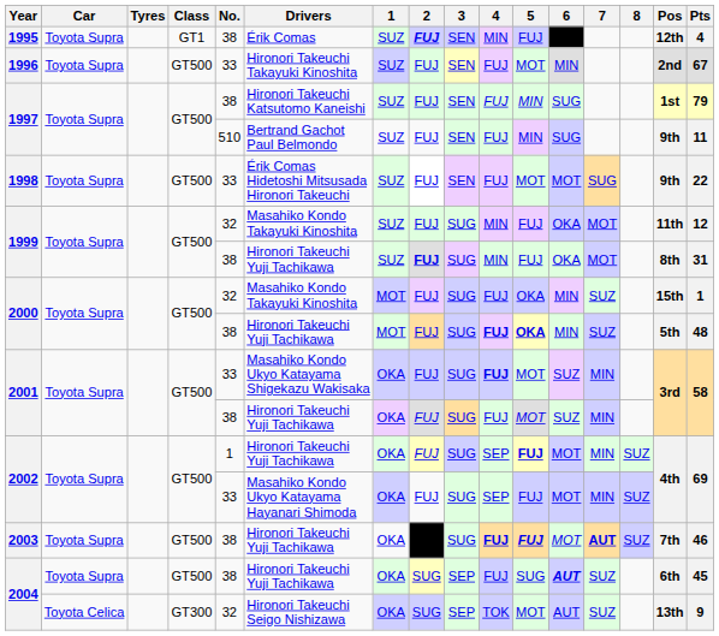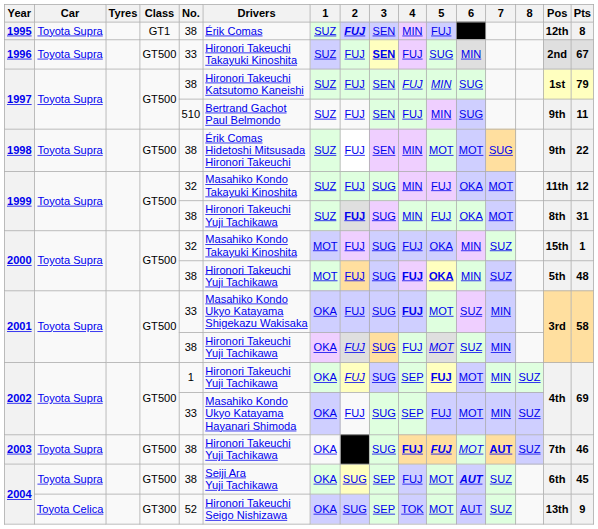1995 | Pts: 4 -> 8
1996 | 3: normal -> bold
1996 | 5: MOT -> SUG
1998 | No.: 33 -> 38
1998 | 4: FUJ -> MIN
2004 / GT500 | Drivers: Hironori Takeuchi Yuji Tachikawa -> Seiji Ara Yuji Tachikawa
2004 / GT500 | 5: SUG -> MOT
2004 / GT300 | No.: 32 -> 52
